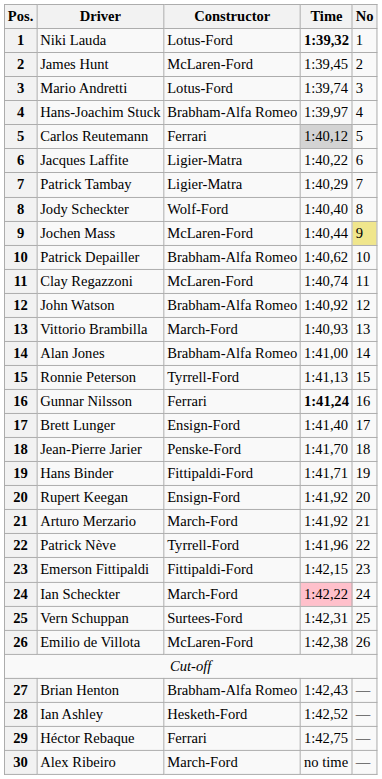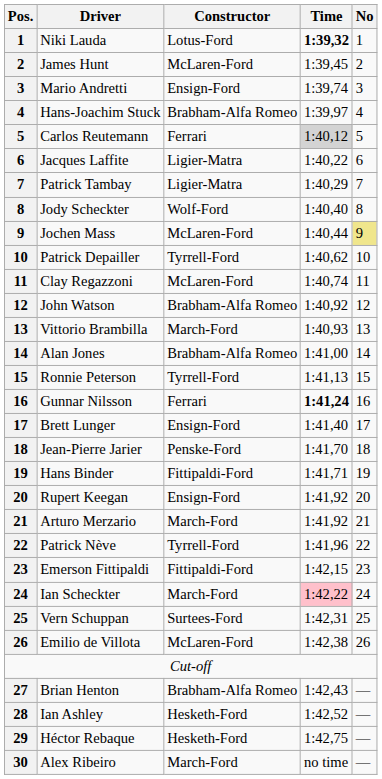Mario Andretti | Constructor: Lotus-Ford -> Ensign-Ford
Patrick Depailler | Constructor: Brabham-Alfa Romeo -> Tyrrell-Ford
Héctor Rebaque | Constructor: Ferrari -> Hesketh-Ford
